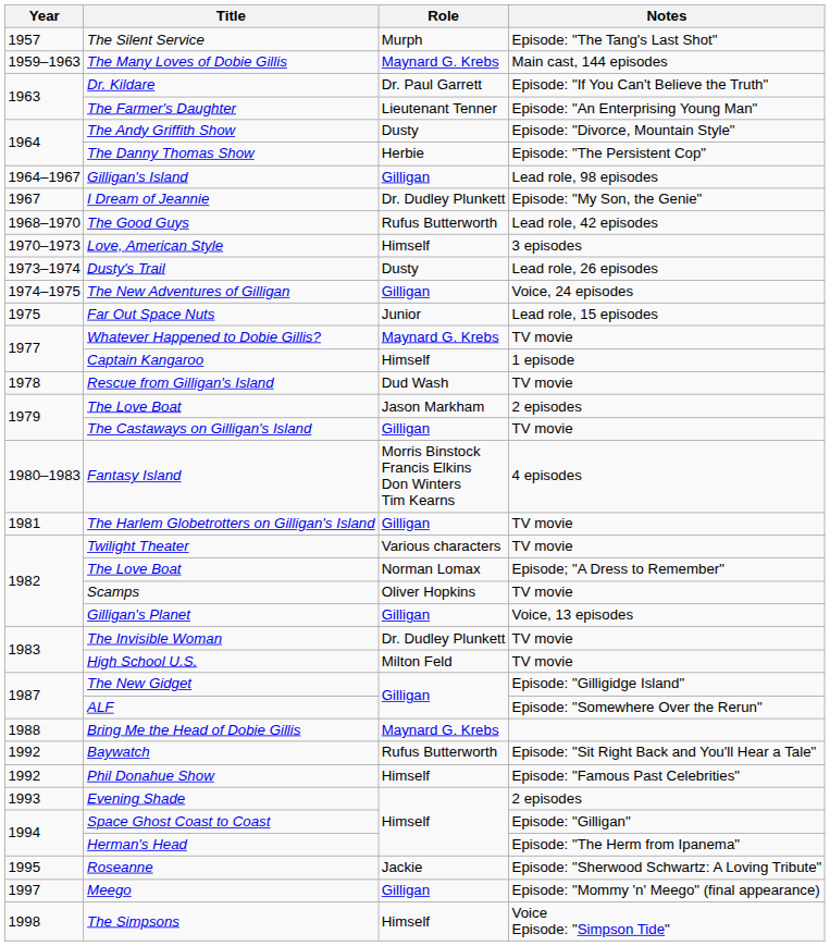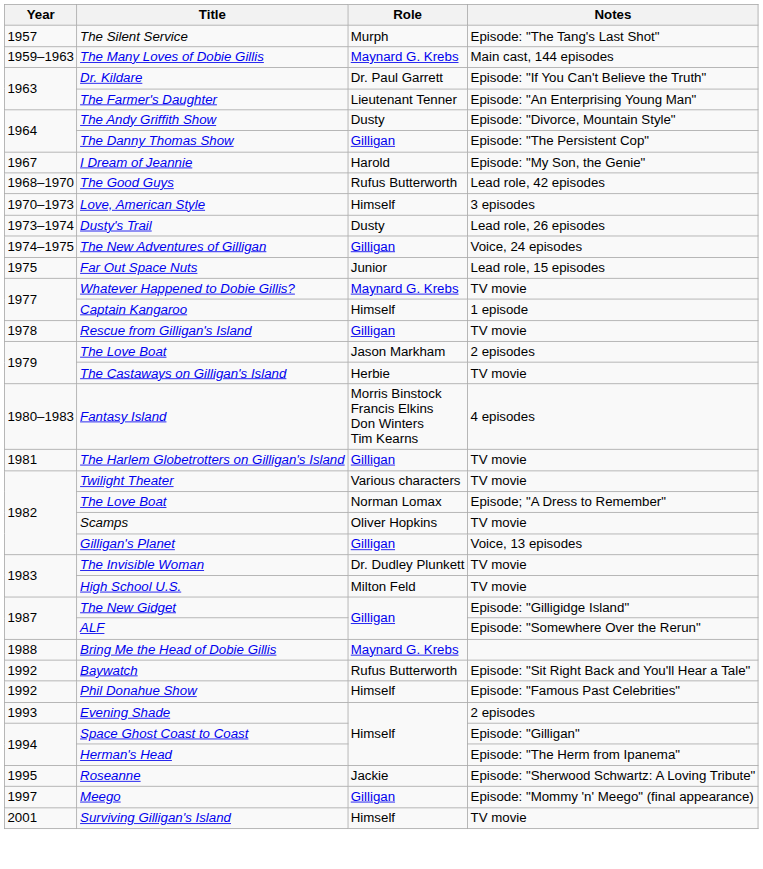The Danny Thomas Show | Role: Herbie -> Gilligan
- row: 1964–1967 | Gilligan's Island | Gilligan | Lead role, 98 episodes
I Dream of Jeannie | Role: Dr. Dudley Plunkett -> Harold
Rescue from Gilligan's Island | Role: Dud Wash -> Gilligan
The Castaways on Gilligan's Island | Role: Gilligan -> Herbie
- row: 1998 | The Simpsons | Himself | Voice Episode: "Simpson Tide"
+ row: 2001 | Surviving Gilligan's Island | Himself | TV movie
